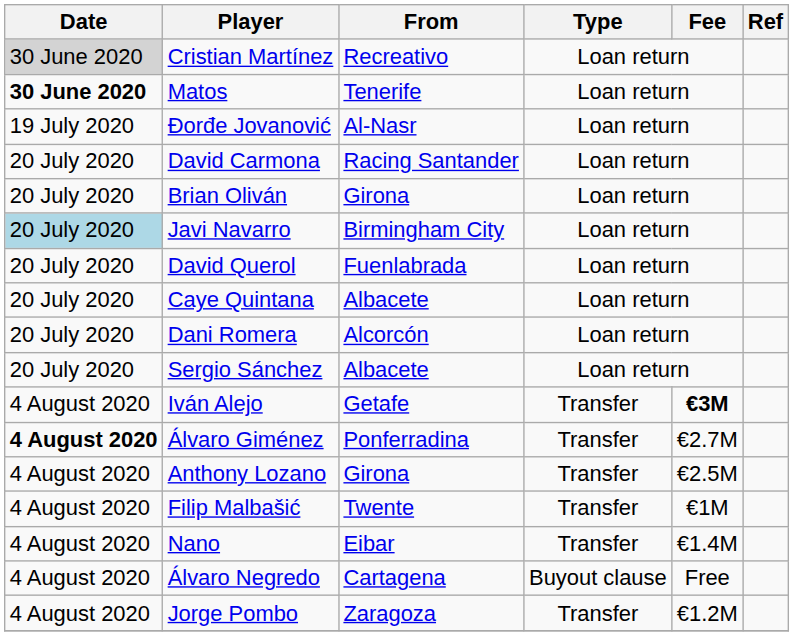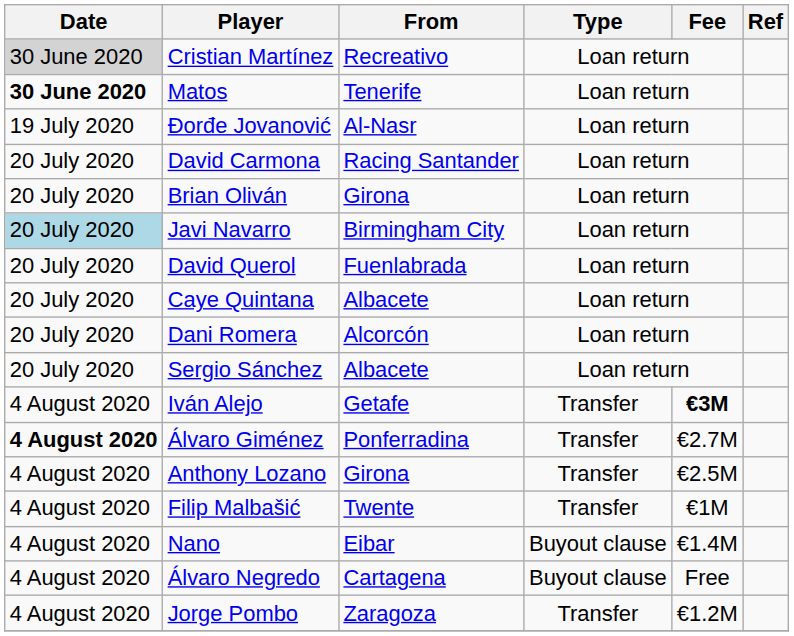Nano | Type: Transfer -> Buyout clause
